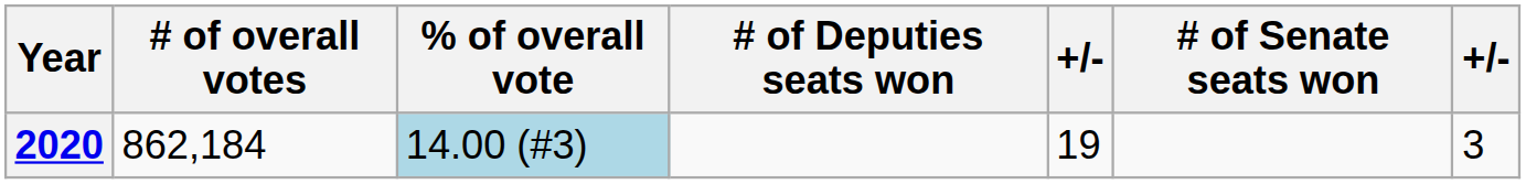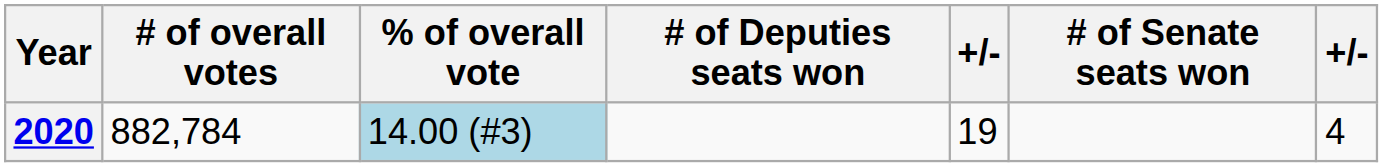2020 | # of overall votes: 862,184 -> 882,784
2020 | column 7: 3 -> 4
